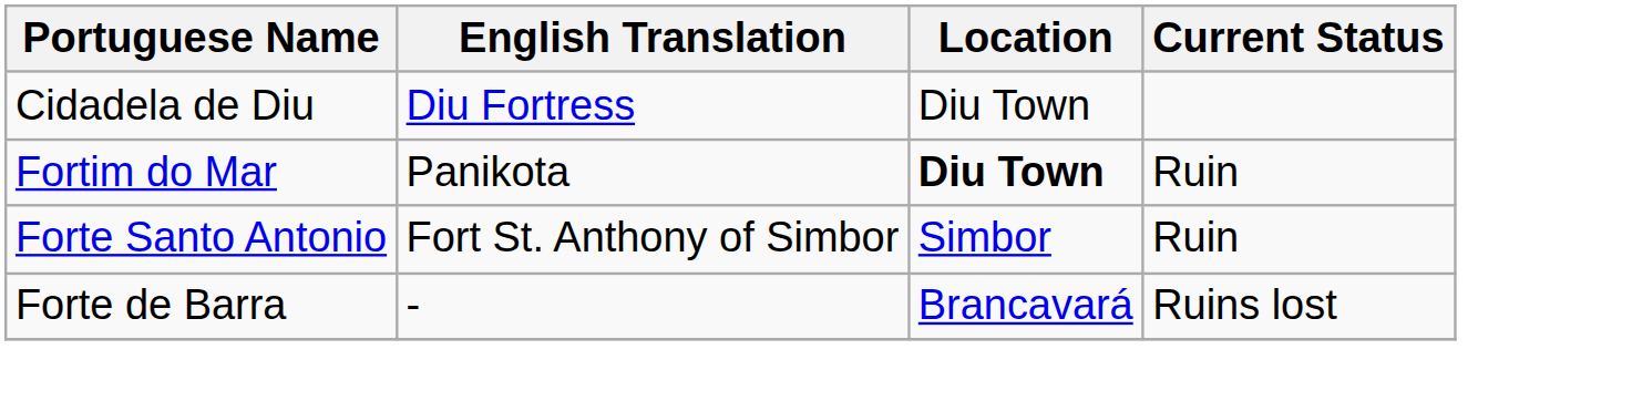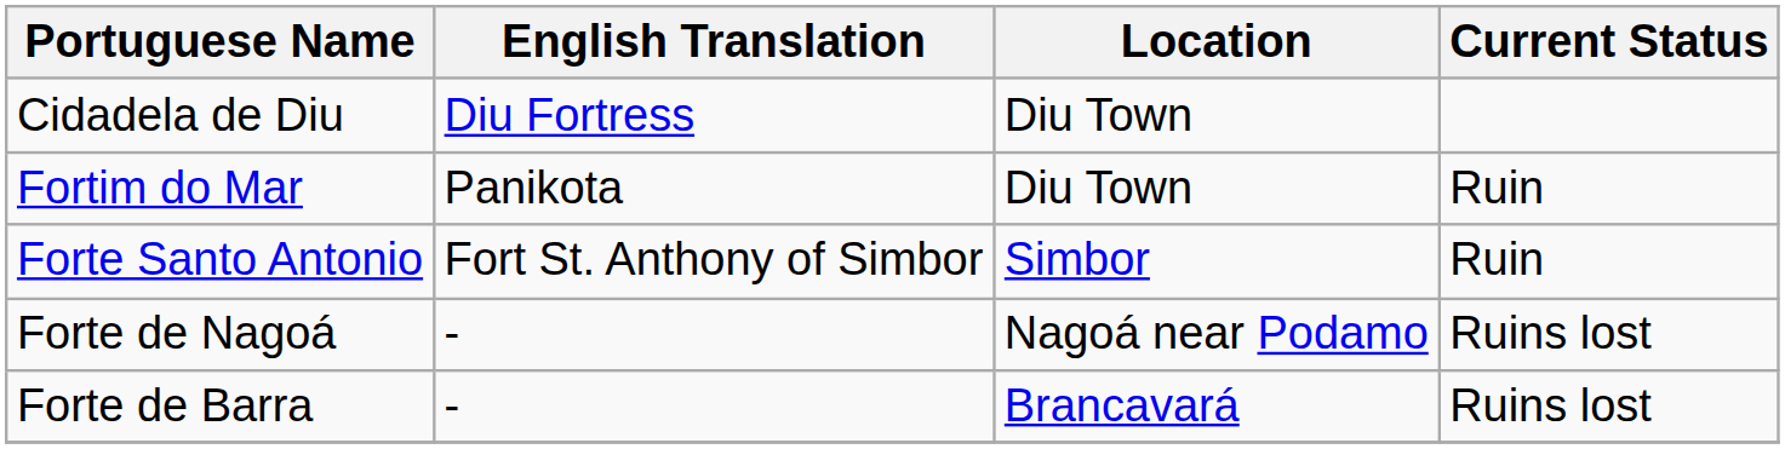Fortim do Mar | Location: bold -> normal
+ row: Forte de Nagoá | - | Nagoá near Podamo | Ruins lost
